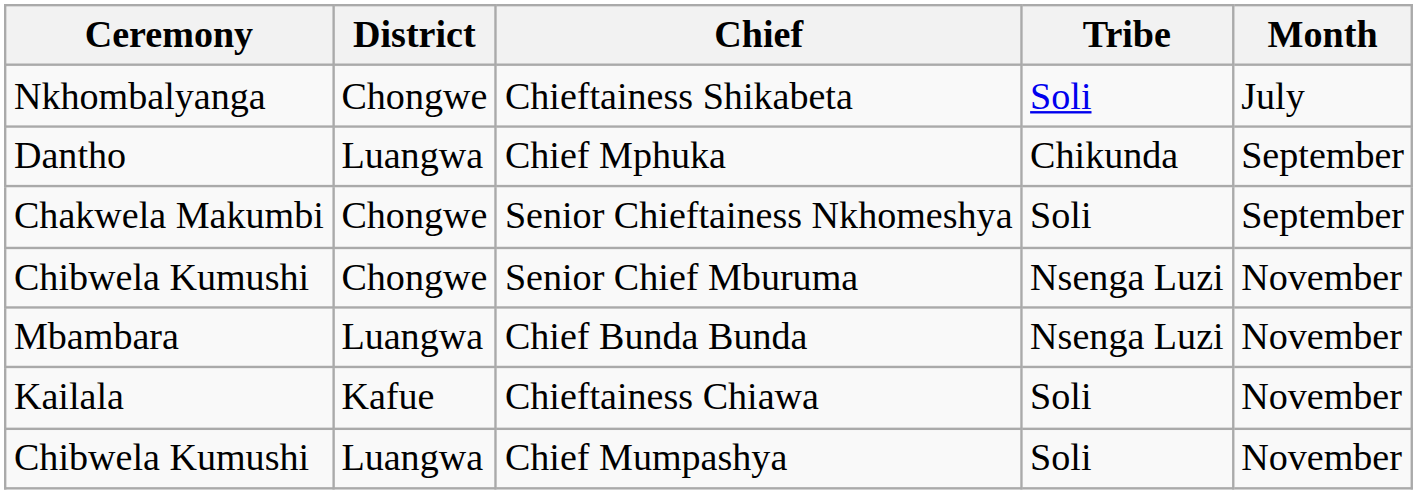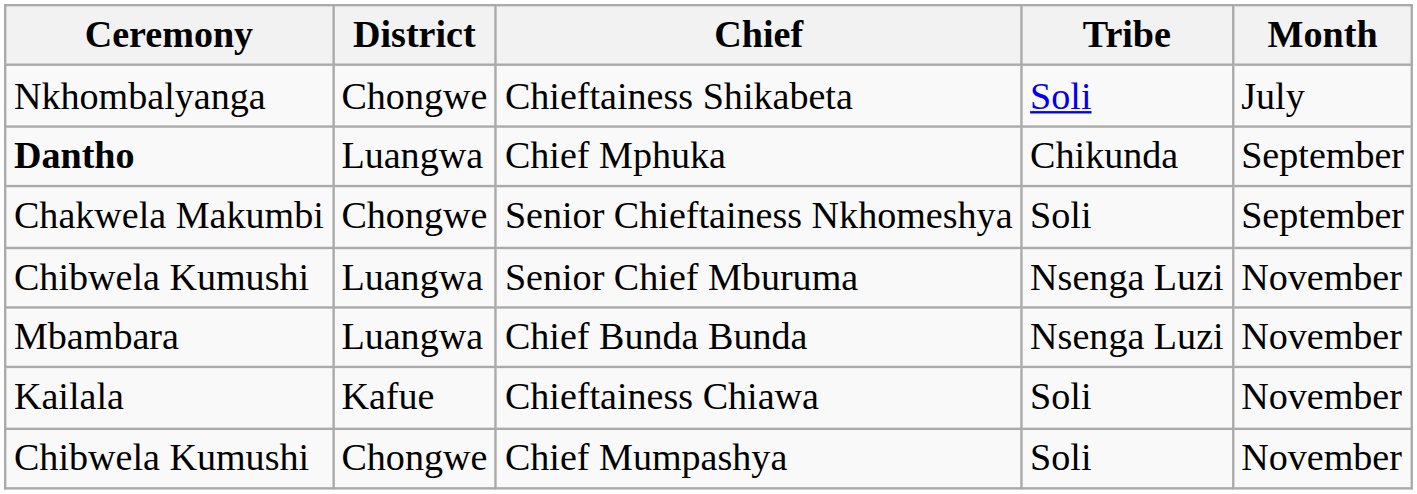Chief Mphuka | Ceremony: normal -> bold
Senior Chief Mburuma | District: Chongwe -> Luangwa
Chief Mumpashya | District: Luangwa -> Chongwe
